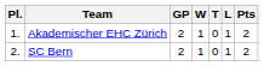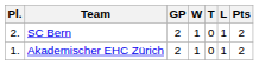rows swapped: Akademischer EHC Zürich <-> SC Bern
